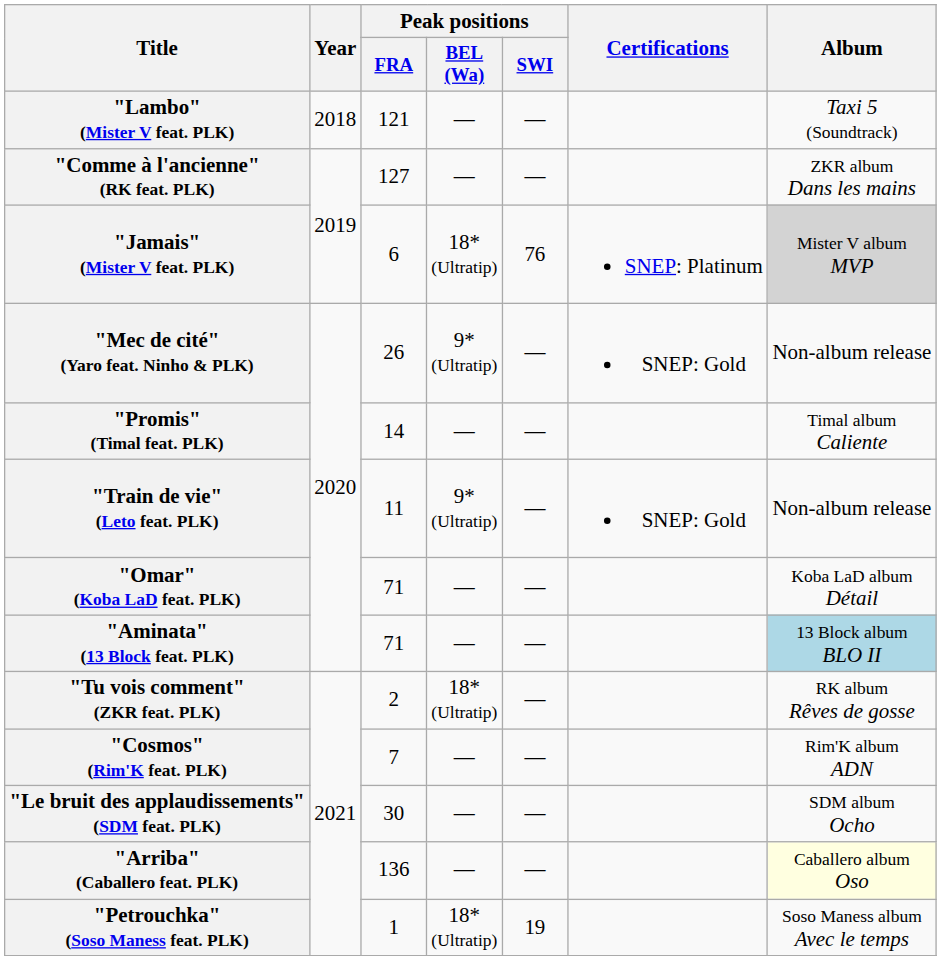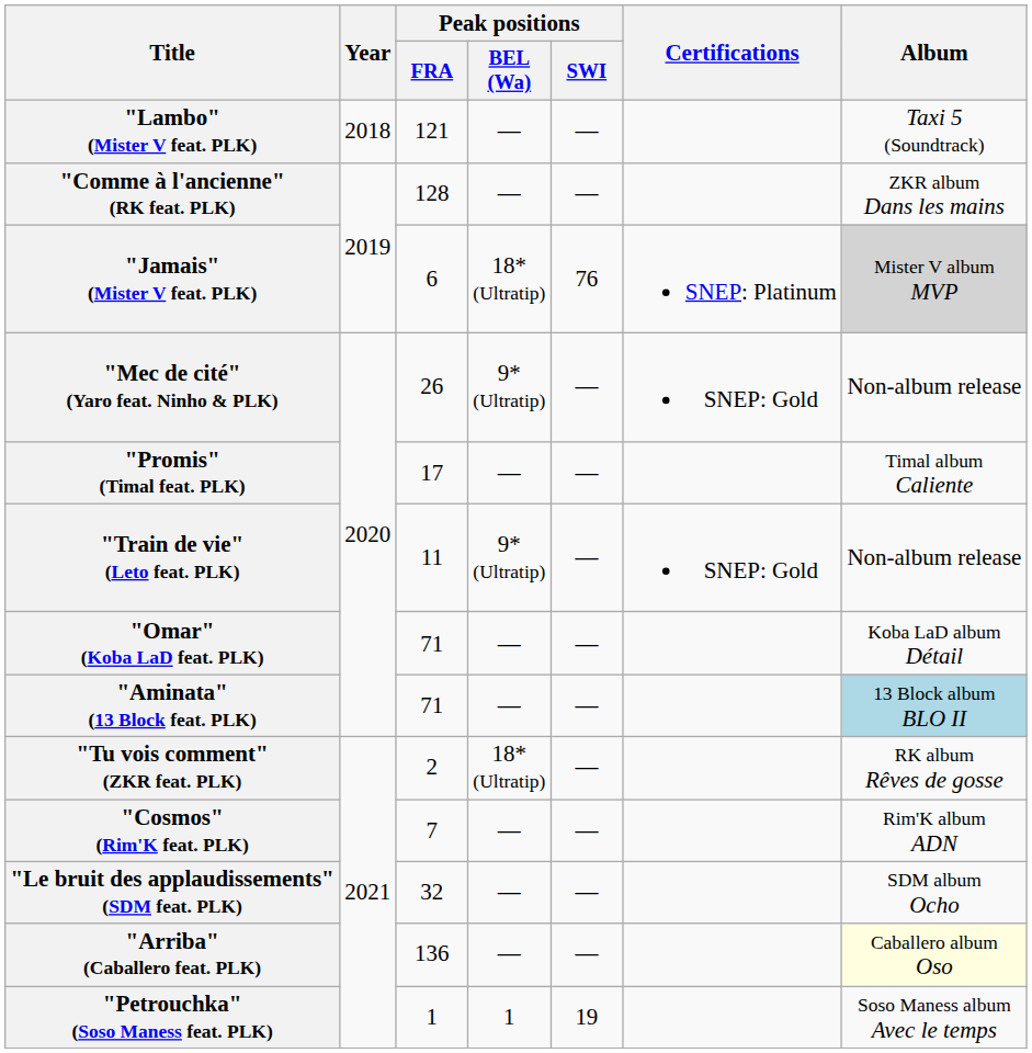"Comme à l'ancienne" (RK feat. PLK) | Peak positions / FRA: 127 -> 128
"Promis" (Timal feat. PLK) | Peak positions / FRA: 14 -> 17
"Le bruit des applaudissements" (SDM feat. PLK) | Peak positions / FRA: 30 -> 32
"Petrouchka" (Soso Maness feat. PLK) | Peak positions / BEL (Wa): 18* (Ultratip) -> 1
